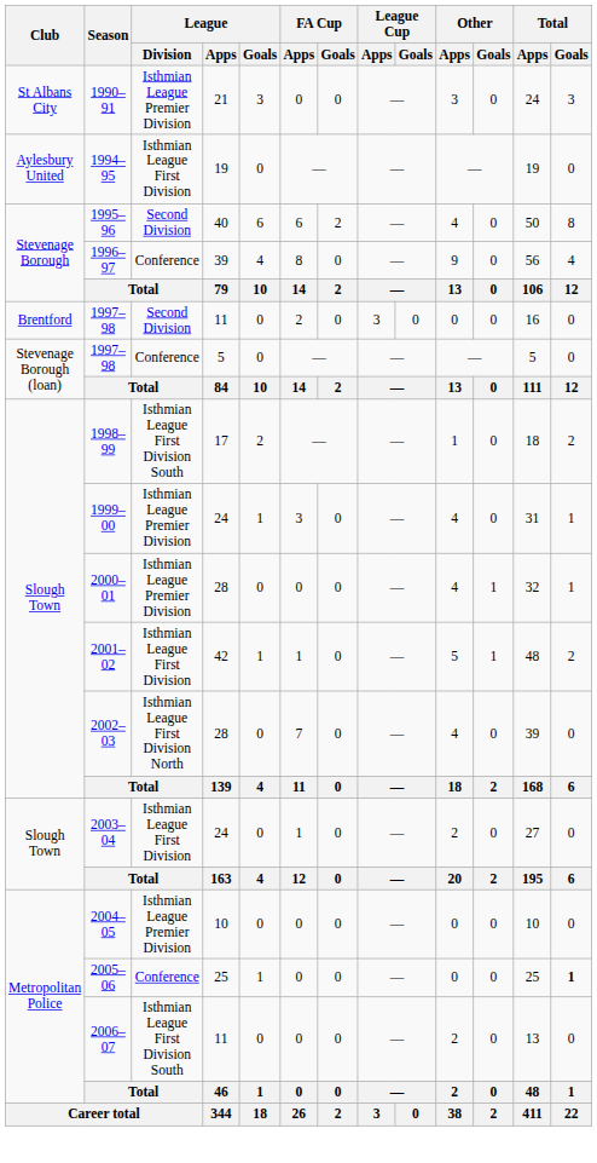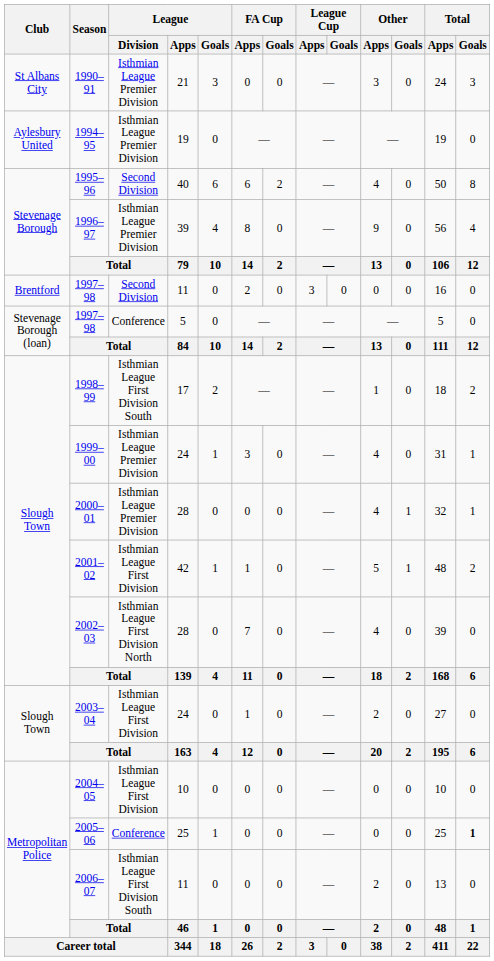1994–95 | League / Division: Isthmian League First Division -> Isthmian League Premier Division
1996–97 | League / Division: Conference -> Isthmian League Premier Division
2004–05 | League / Division: Isthmian League Premier Division -> Isthmian League First Division
